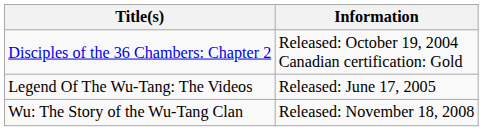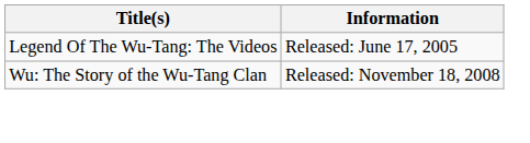- row: Disciples of the 36 Chambers: Chapter 2 | Released: October 19, 2004 Canadian certification: Gold
